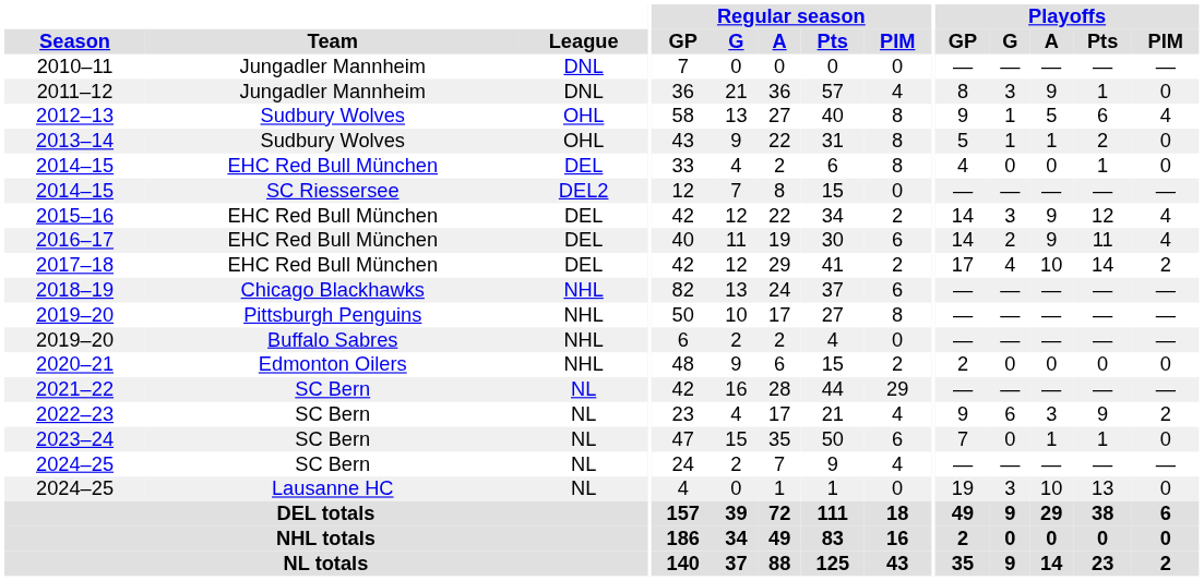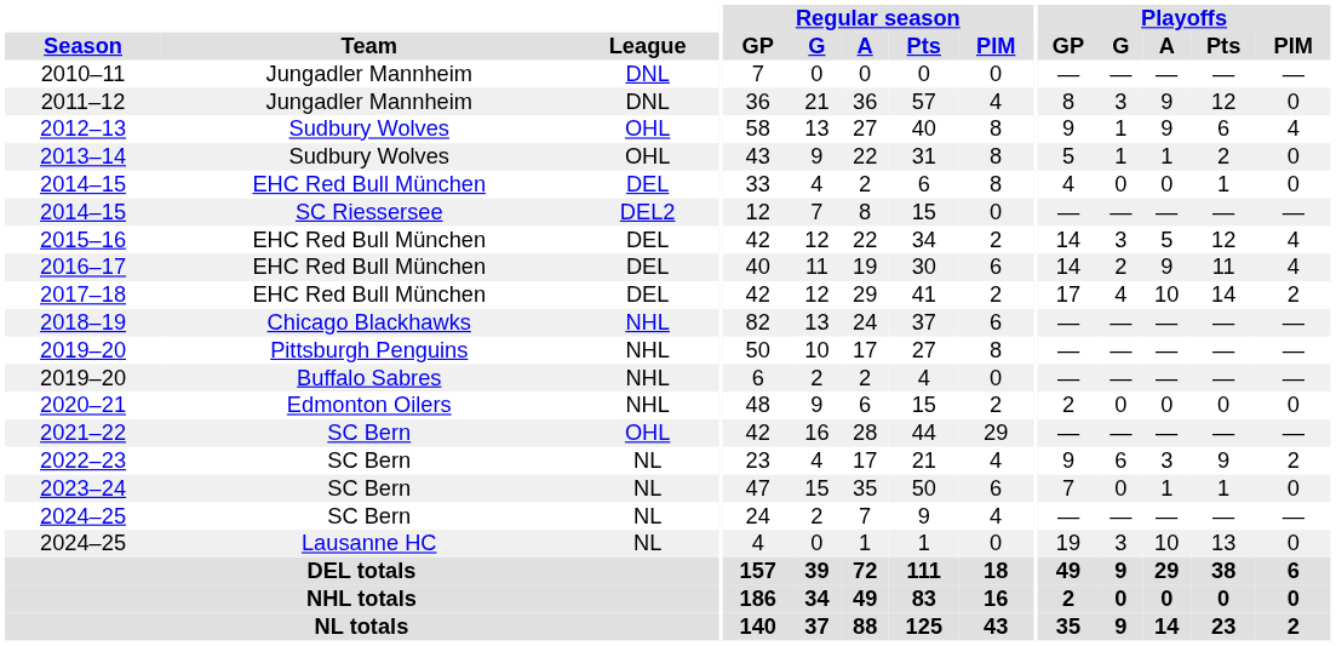2011–12 | Playoffs / Pts: 1 -> 12
2012–13 | Playoffs / A: 5 -> 9
2015–16 | Playoffs / A: 9 -> 5
2021–22 | League: NL -> OHL
